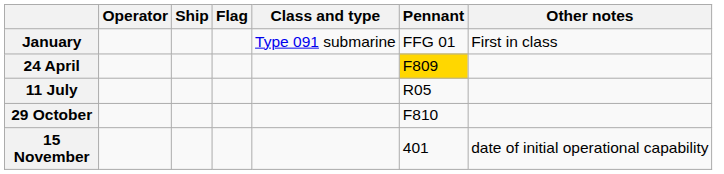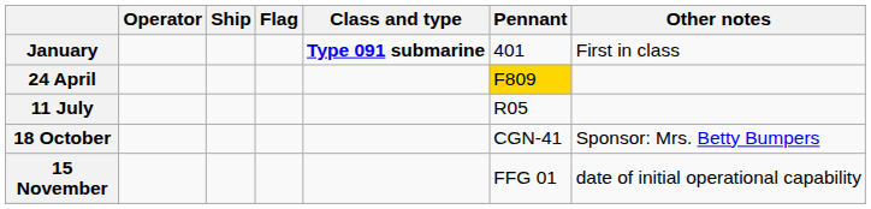January | Class and type: normal -> bold
January | Pennant: FFG 01 -> 401
+ row: 18 October | CGN-41 | Sponsor: Mrs. Betty Bumpers
- row: 29 October | F810
15 November | Pennant: 401 -> FFG 01
